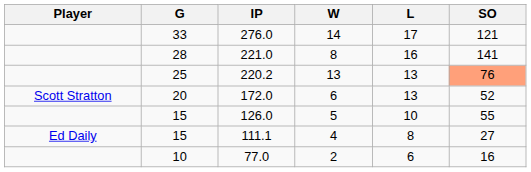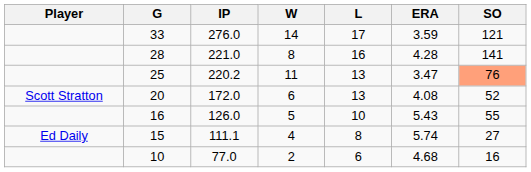+ column: ERA | 3.59 | 4.28 | 3.47 | 4.08 | 5.43 | 5.74 | 4.68
220.2 | W: 13 -> 11
126.0 | G: 15 -> 16
